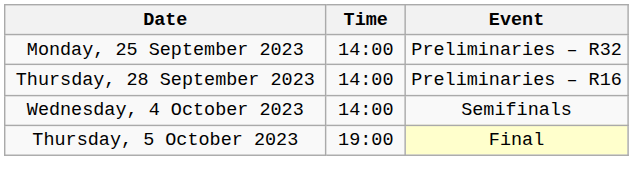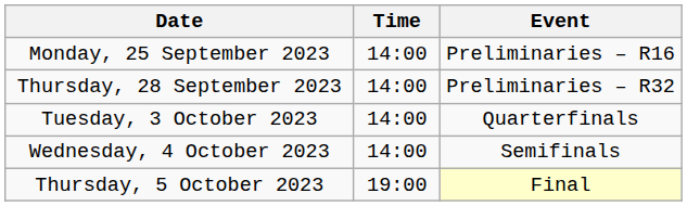Monday, 25 September 2023 | Event: Preliminaries – R32 -> Preliminaries – R16
Thursday, 28 September 2023 | Event: Preliminaries – R16 -> Preliminaries – R32
+ row: Tuesday, 3 October 2023 | 14:00 | Quarterfinals
